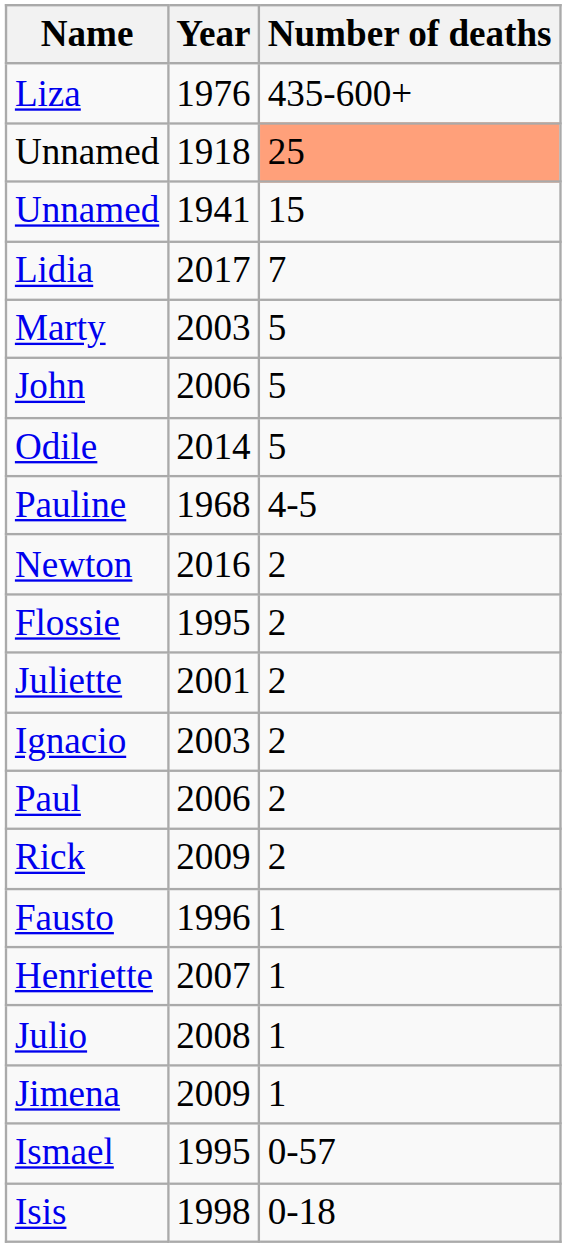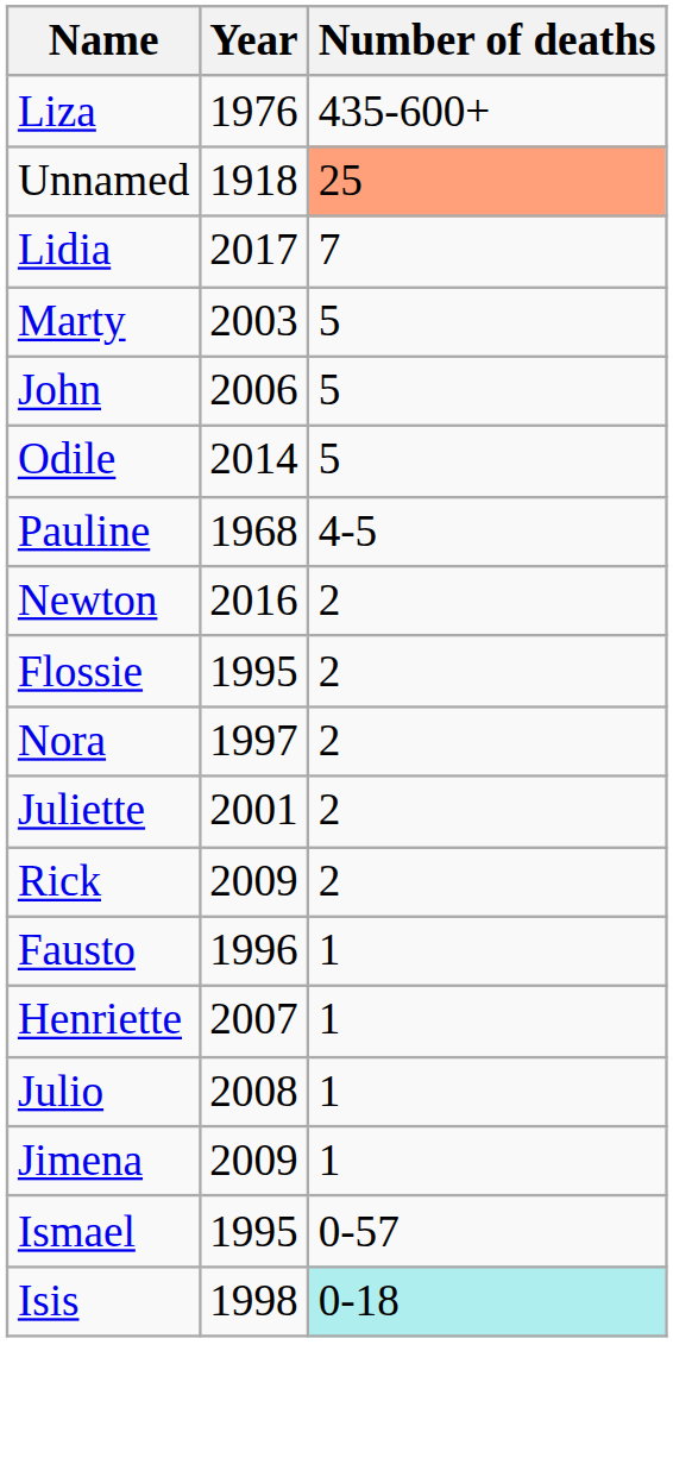- row: Unnamed | 1941 | 15
+ row: Nora | 1997 | 2
- row: Ignacio | 2003 | 2
- row: Paul | 2006 | 2
Isis | Number of deaths: no background -> paleturquoise background
